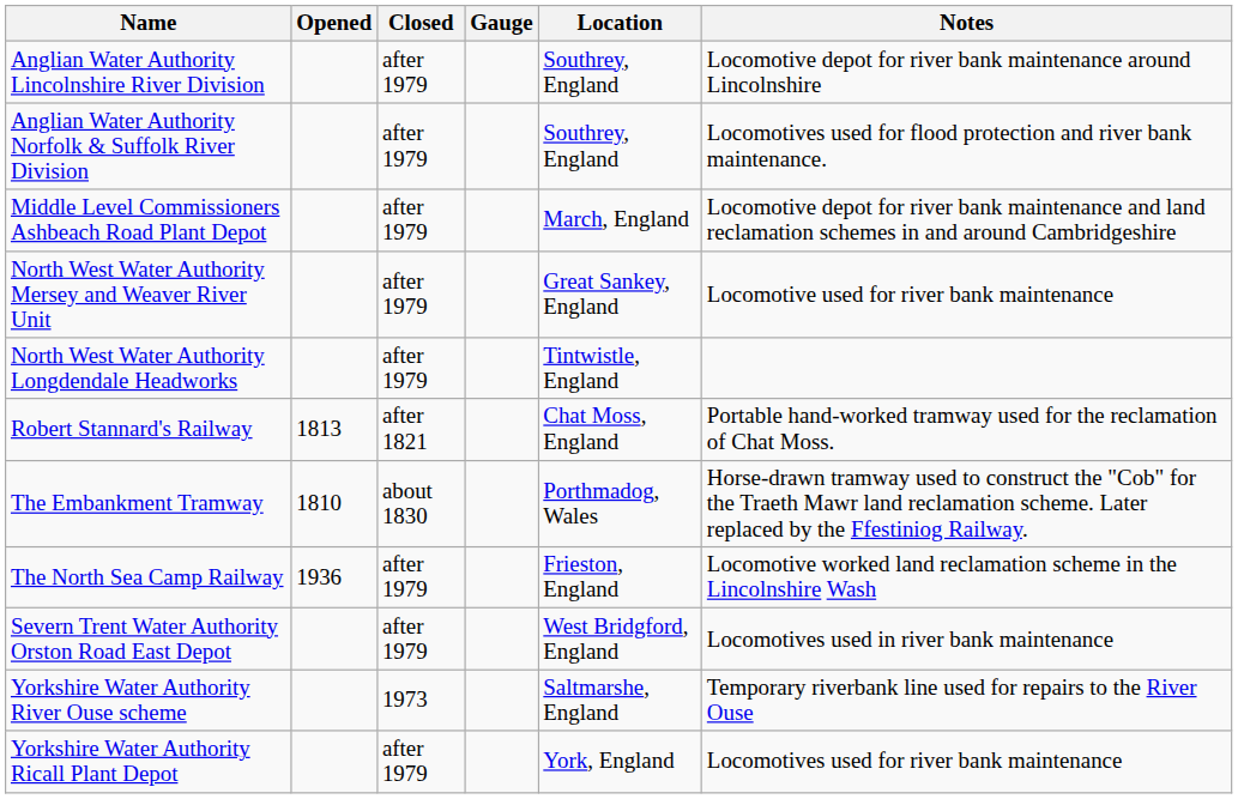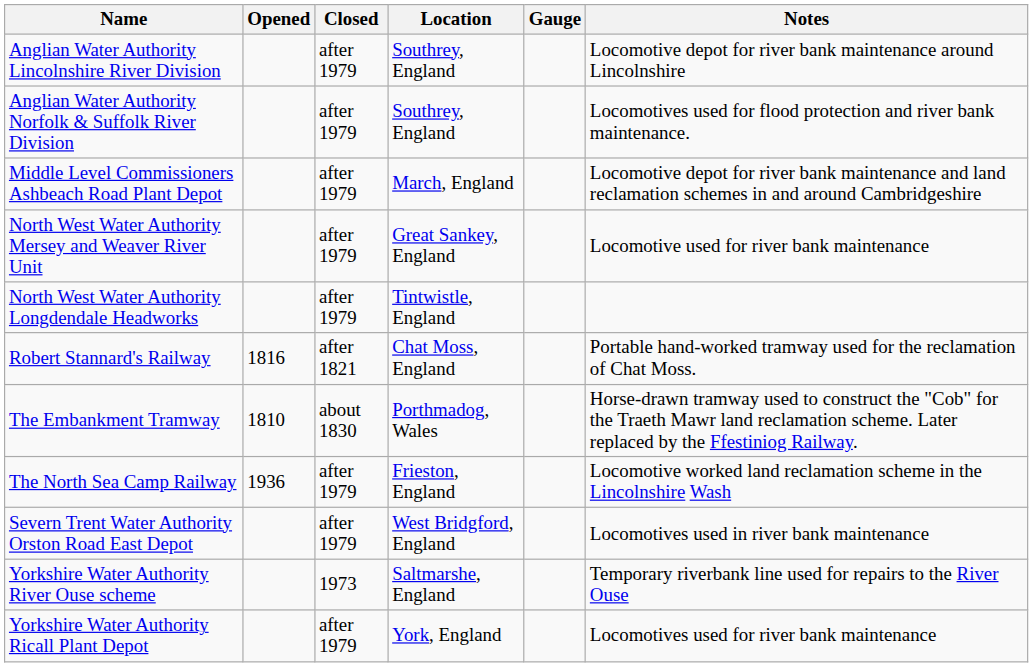columns swapped: Gauge <-> Location
Robert Stannard's Railway | Opened: 1813 -> 1816
